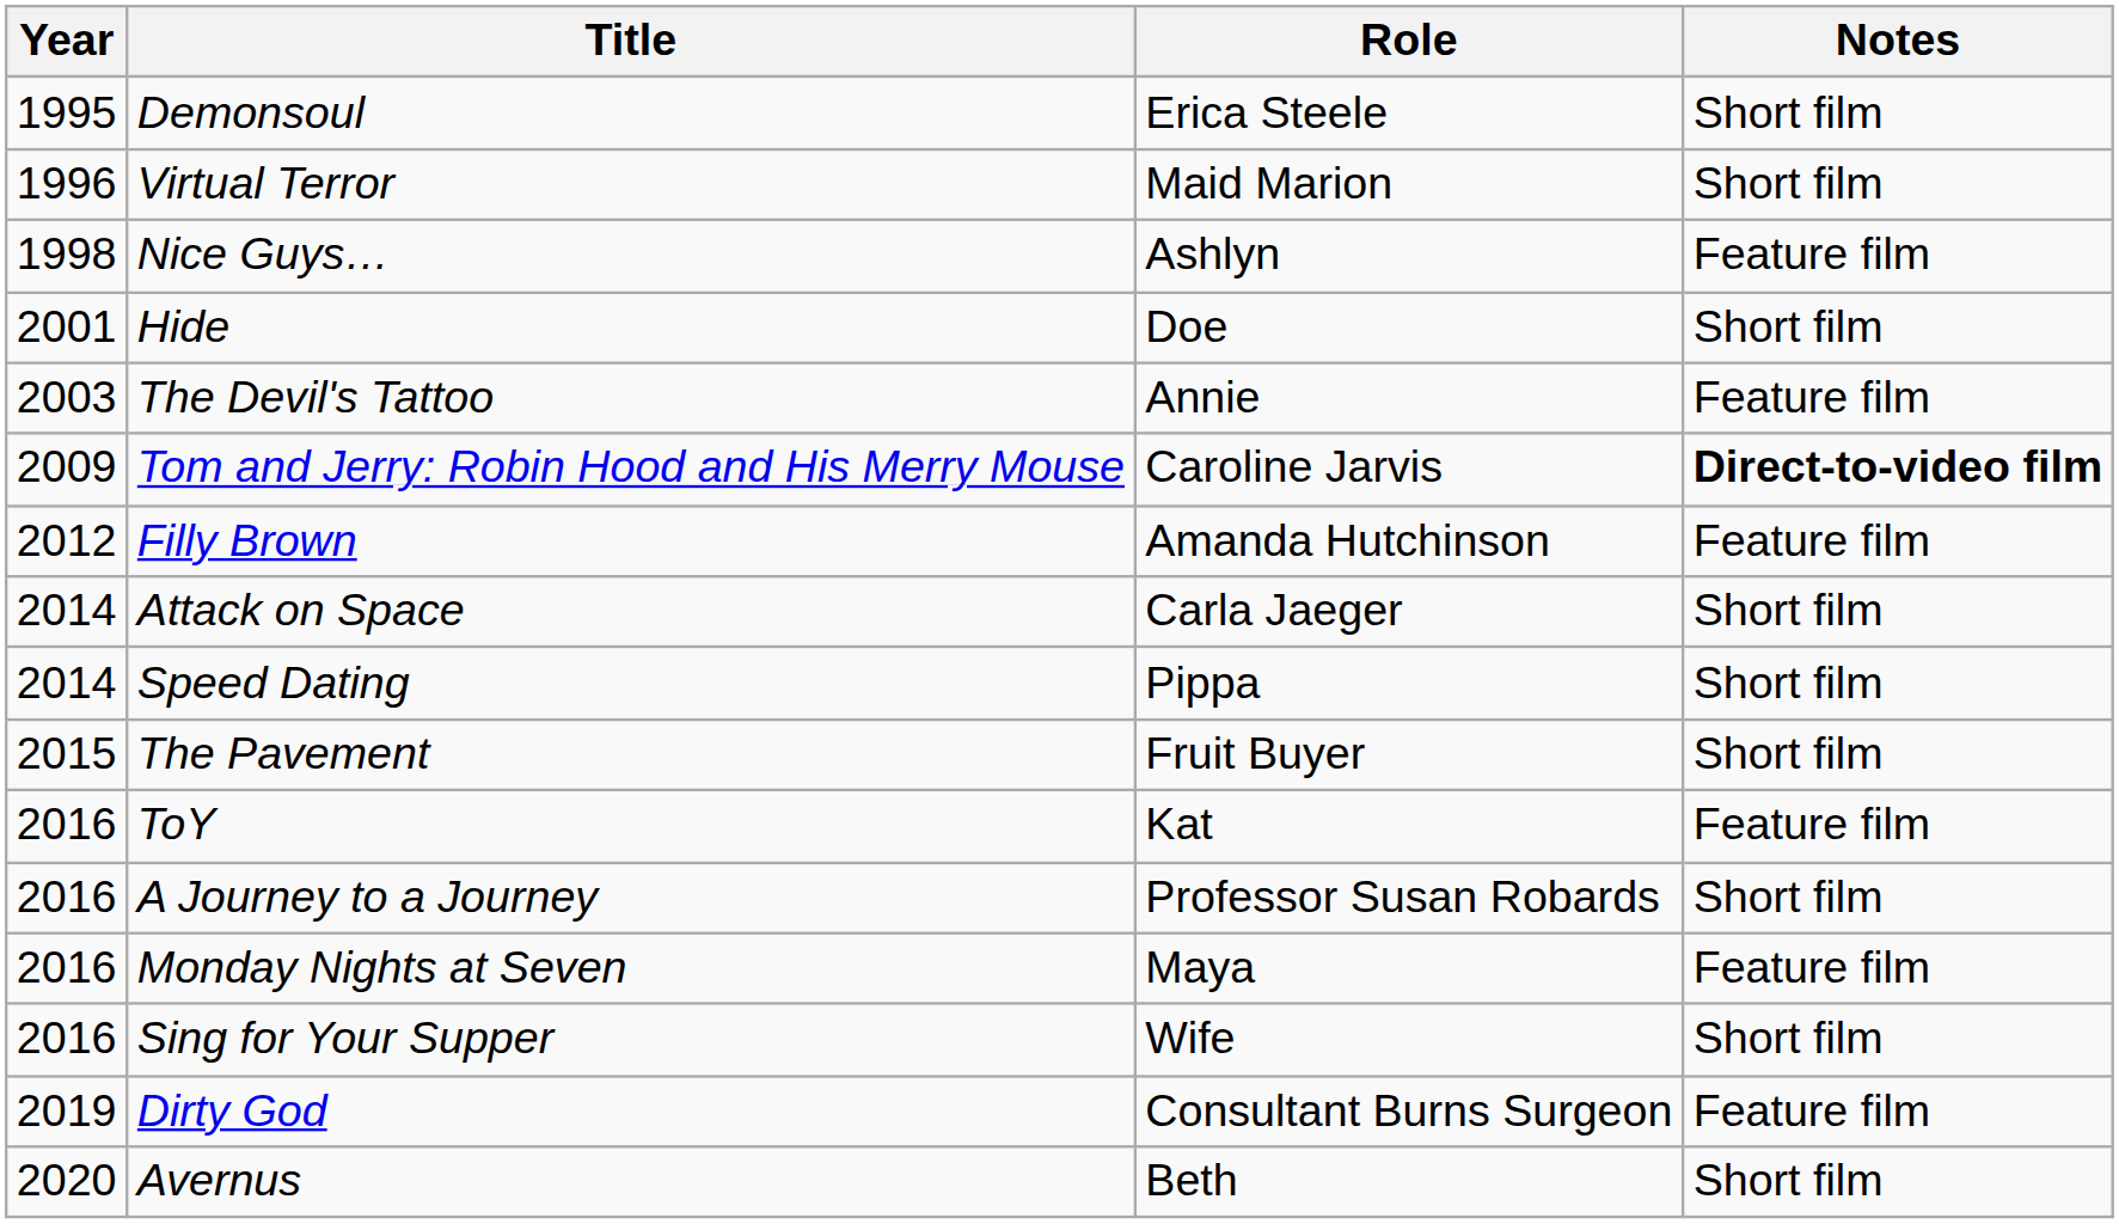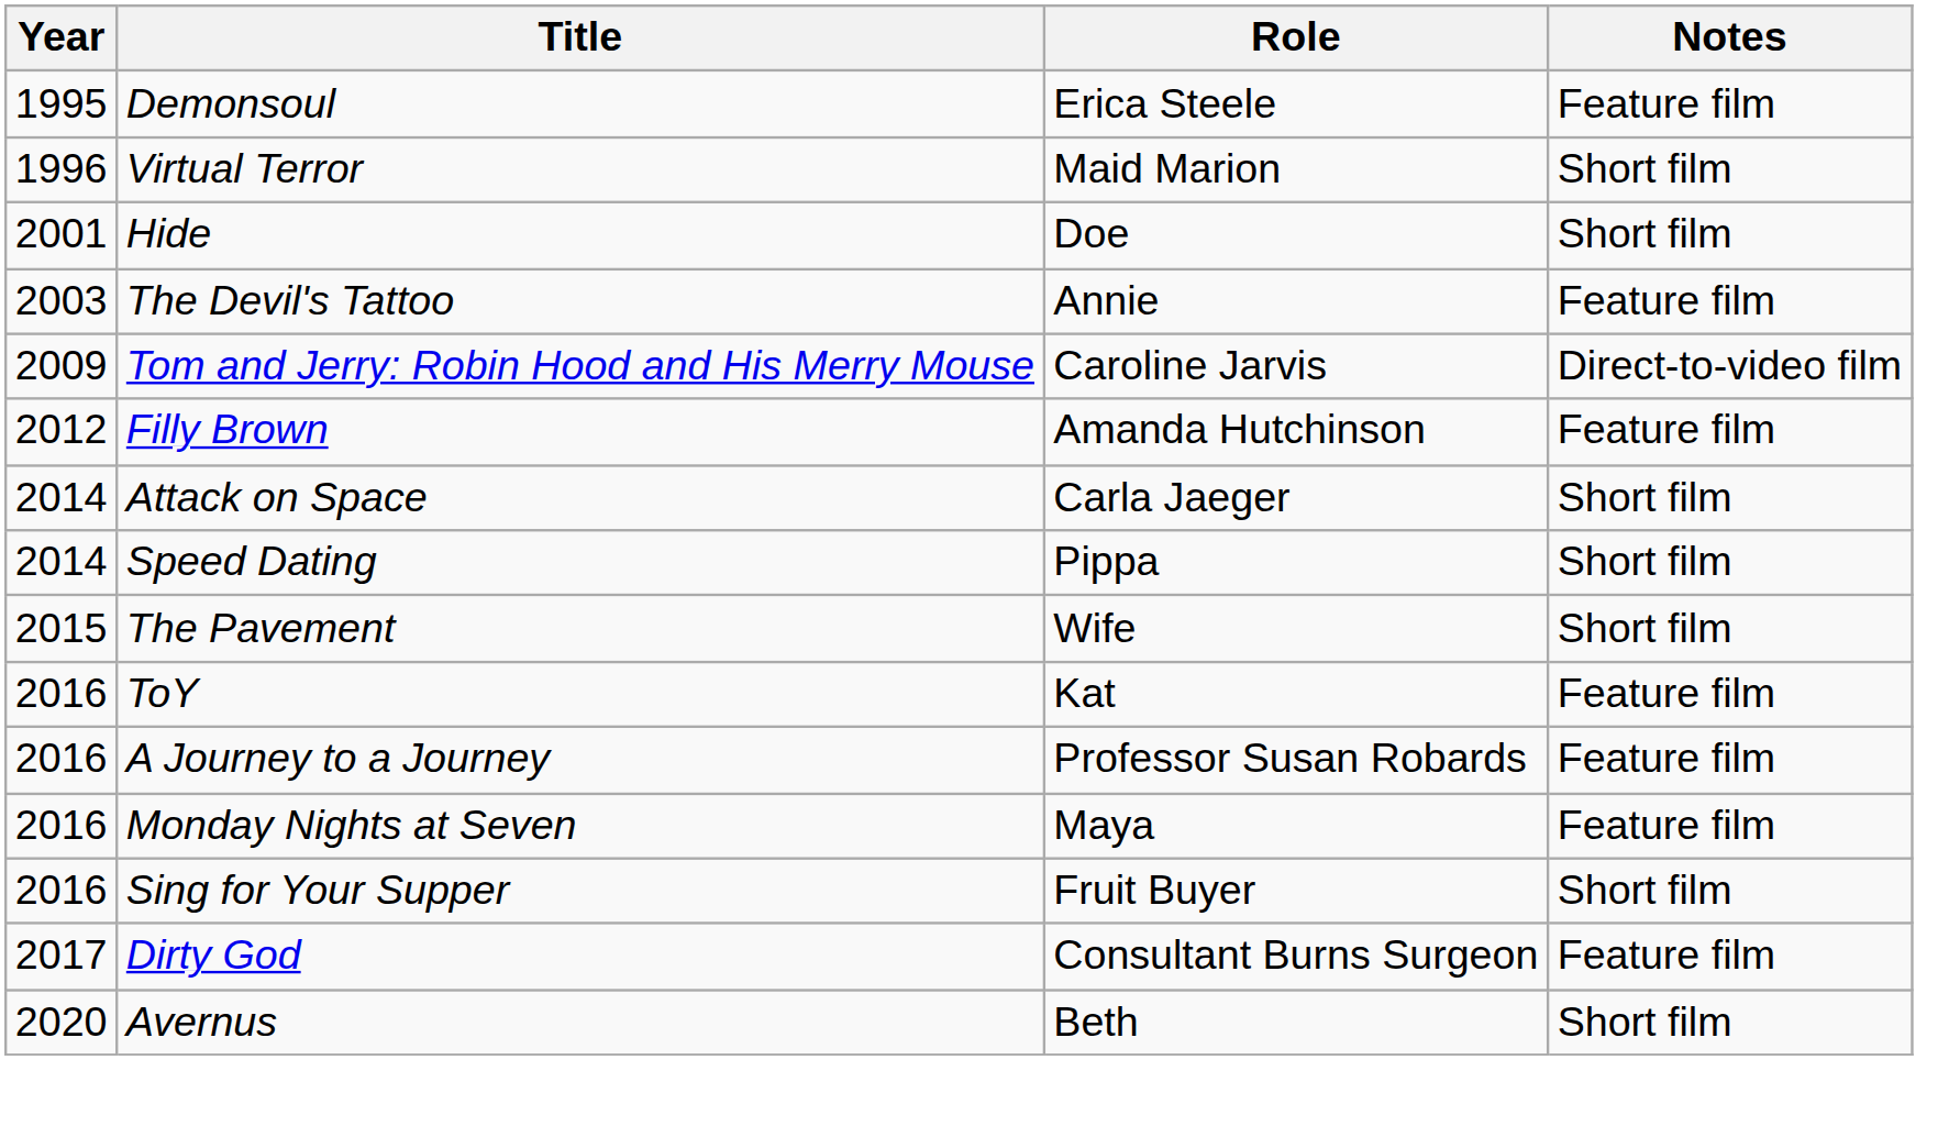Demonsoul | Notes: Short film -> Feature film
- row: 1998 | Nice Guys… | Ashlyn | Feature film
Tom and Jerry: Robin Hood and His Merry Mouse | Notes: bold -> normal
The Pavement | Role: Fruit Buyer -> Wife
A Journey to a Journey | Notes: Short film -> Feature film
Sing for Your Supper | Role: Wife -> Fruit Buyer
Dirty God | Year: 2019 -> 2017
